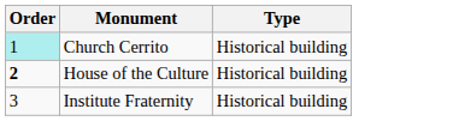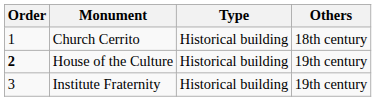+ column: Others | 18th century | 19th century | 19th century
Church Cerrito | Order: paleturquoise background -> no background
